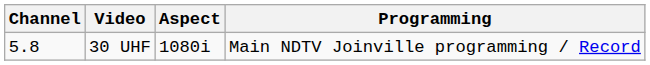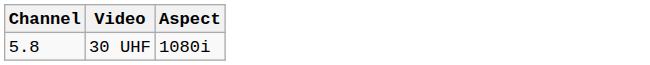- column: Programming | Main NDTV Joinville programming / Record
